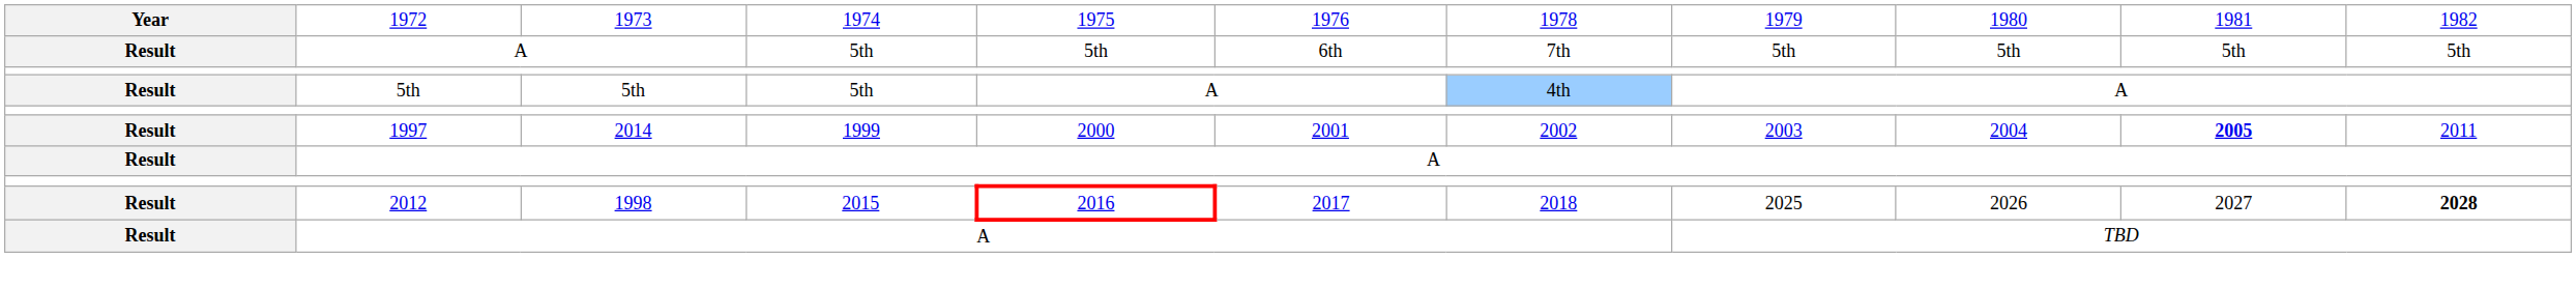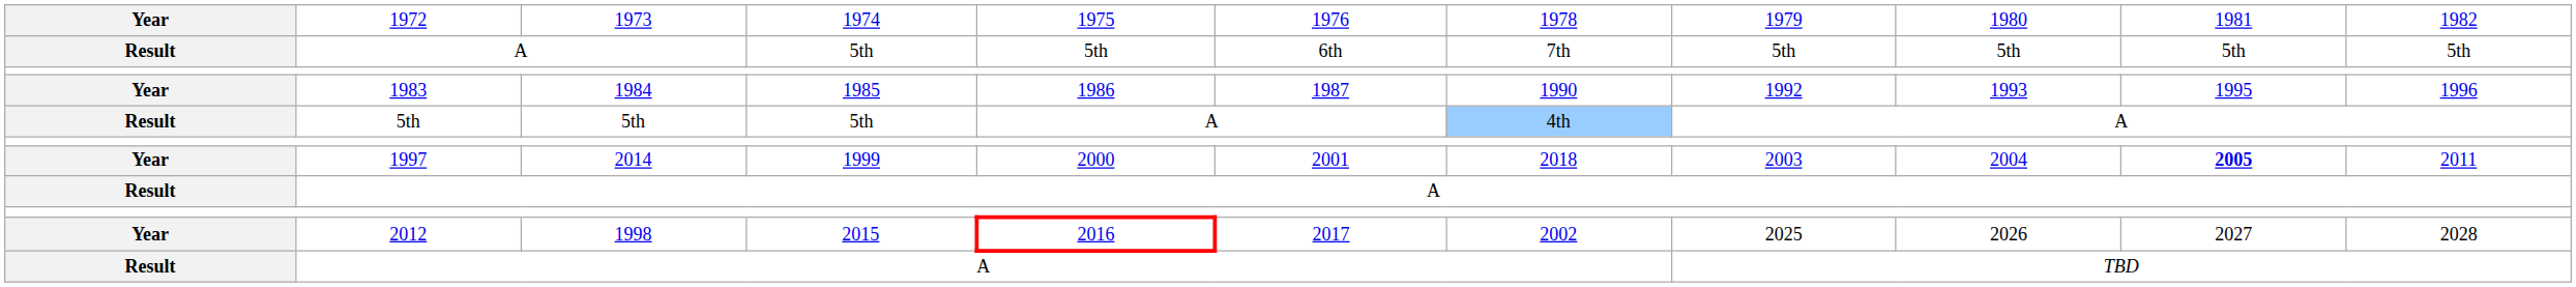+ row: Year | 1983 | 1984 | 1985 | 1986 | 1987 | 1990 | 1992 | 1993 | 1995 | 1996
1997 | column 1: Result -> Year
1997 | column 7: 2002 -> 2018
2012 | column 1: Result -> Year
2012 | column 7: 2018 -> 2002
2012 | column 11: bold -> normal
